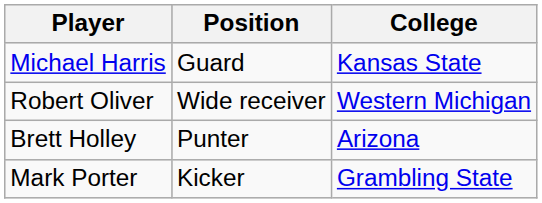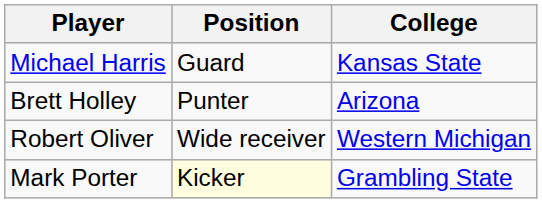rows swapped: Brett Holley <-> Robert Oliver
Mark Porter | Position: no background -> lightyellow background
